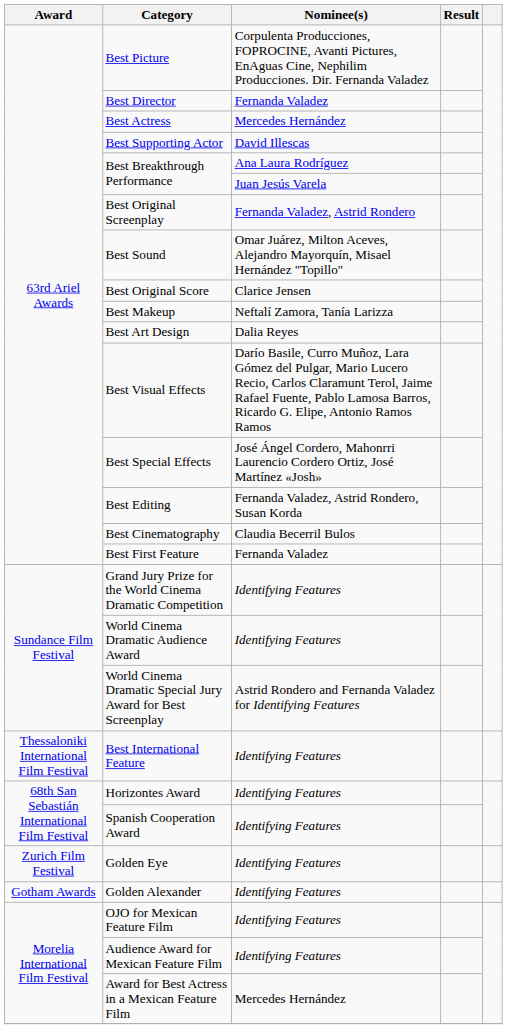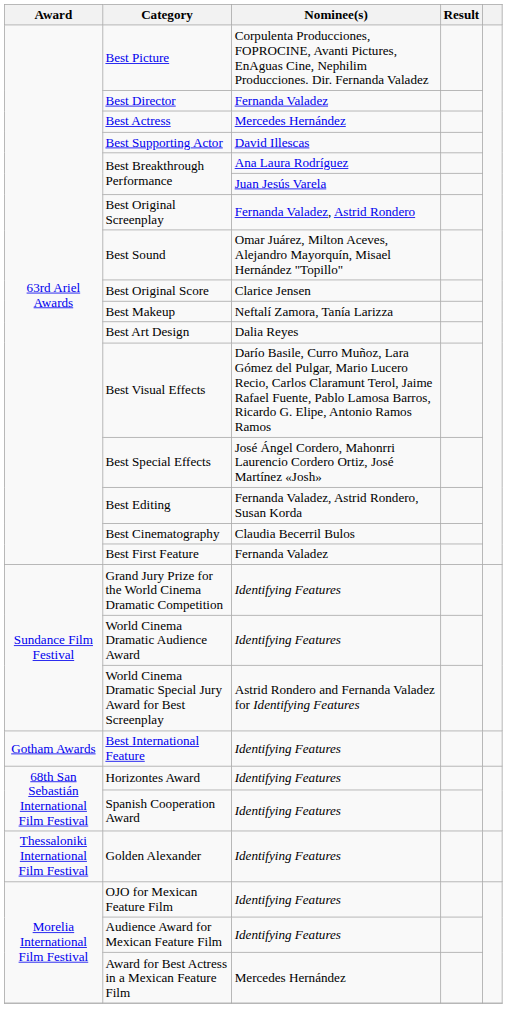Best International Feature | Award: Thessaloniki International Film Festival -> Gotham Awards
- row: Zurich Film Festival | Golden Eye | Identifying Features
Golden Alexander | Award: Gotham Awards -> Thessaloniki International Film Festival
